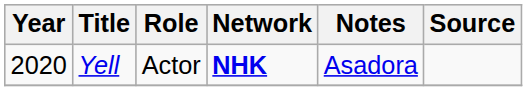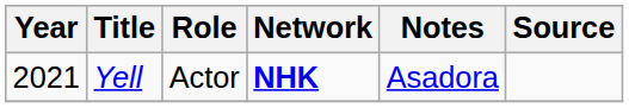Yell | Year: 2020 -> 2021
